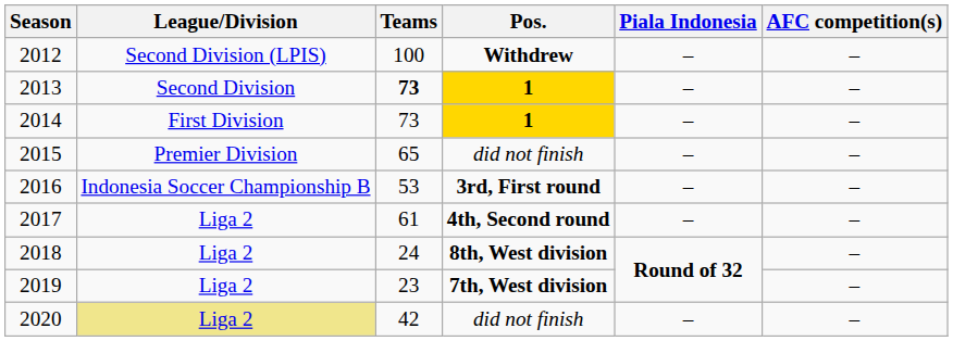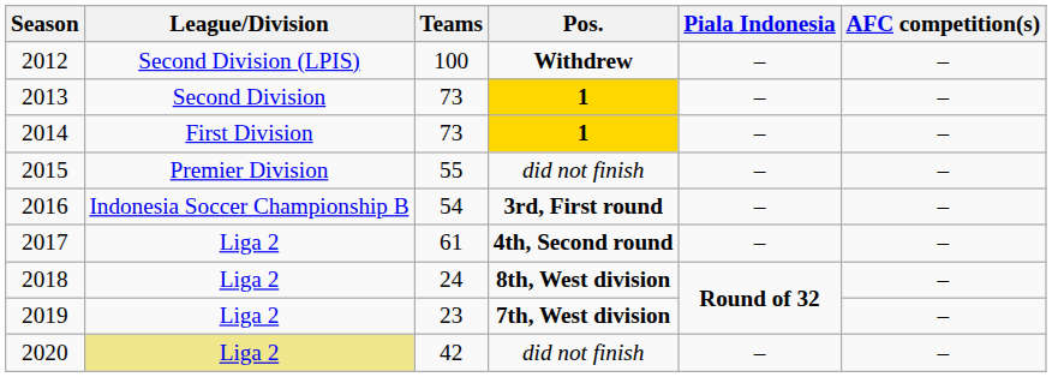2013 | Teams: bold -> normal
2015 | Teams: 65 -> 55
2016 | Teams: 53 -> 54
